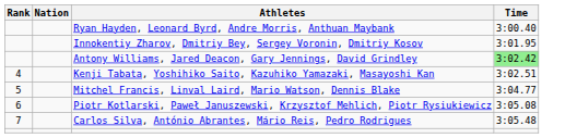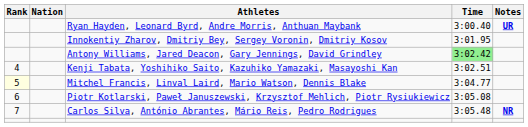+ column: Notes | UR | NR
Mitchel Francis, Linval Laird, Mario Watson, Dennis Blake | Rank: no background -> lightyellow background
